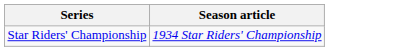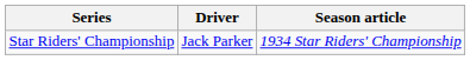+ column: Driver | Jack Parker
